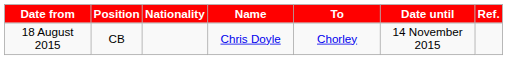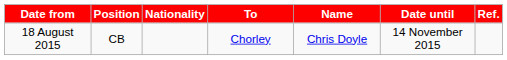columns swapped: Name <-> To
